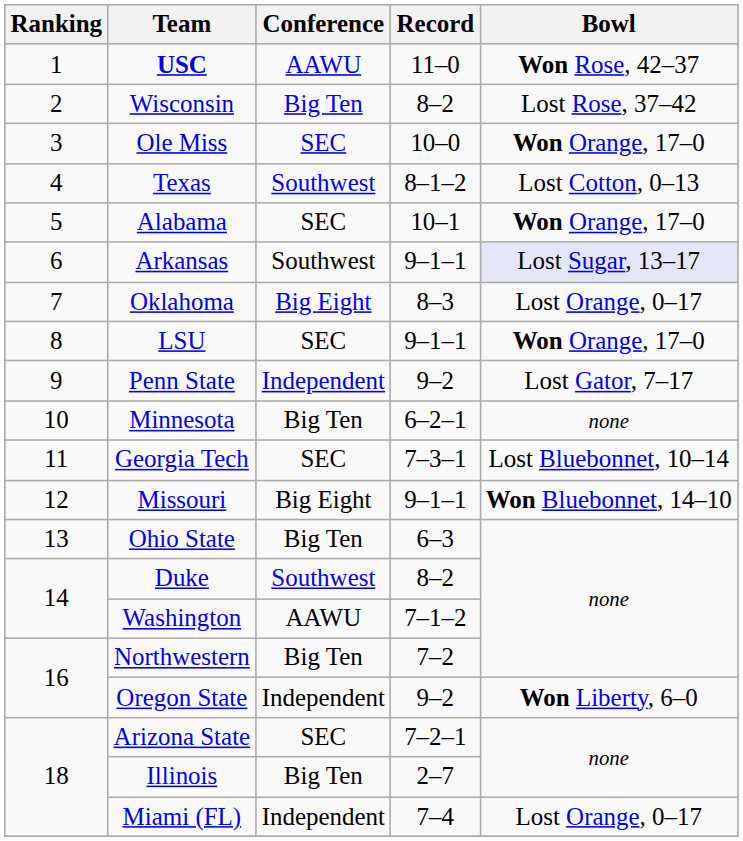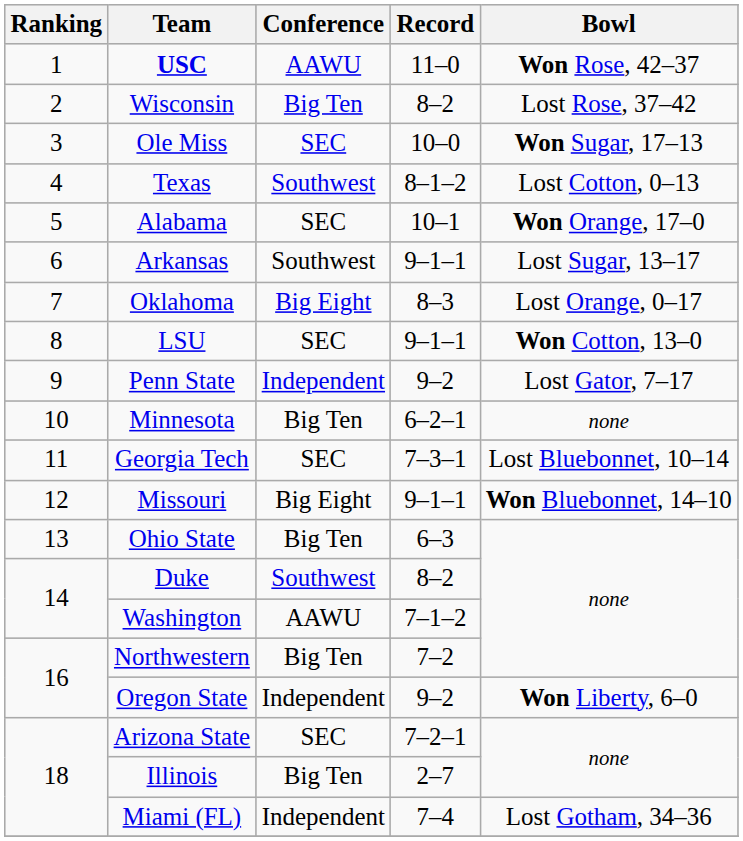Ole Miss | Bowl: Won Orange, 17–0 -> Won Sugar, 17–13
Arkansas | Bowl: lavender background -> no background
LSU | Bowl: Won Orange, 17–0 -> Won Cotton, 13–0
Miami (FL) | Bowl: Lost Orange, 0–17 -> Lost Gotham, 34–36
